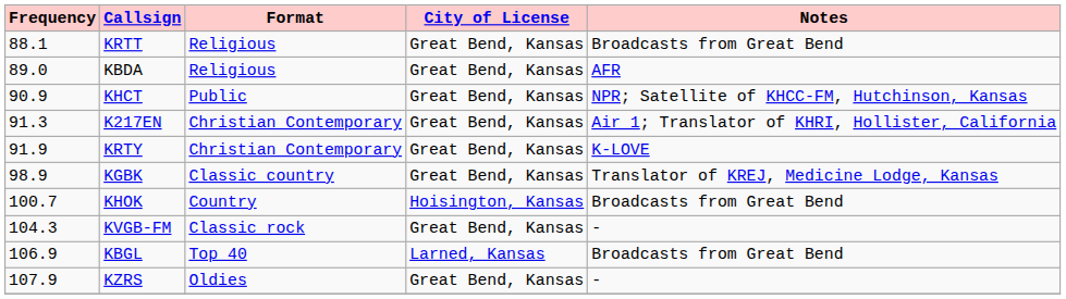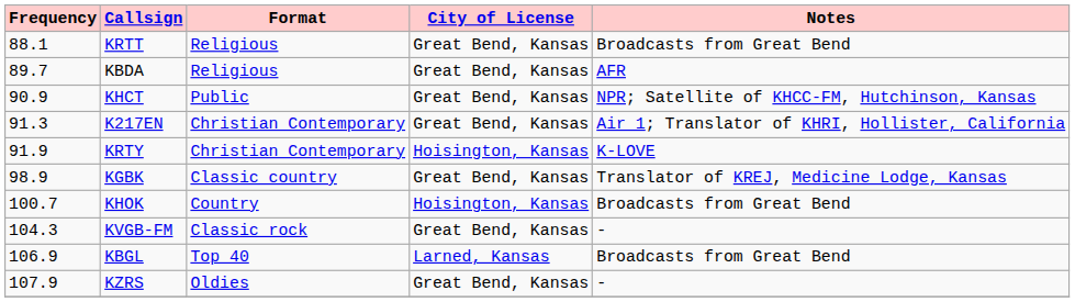KBDA | Frequency: 89.0 -> 89.7
KRTY | City of License: Great Bend, Kansas -> Hoisington, Kansas
